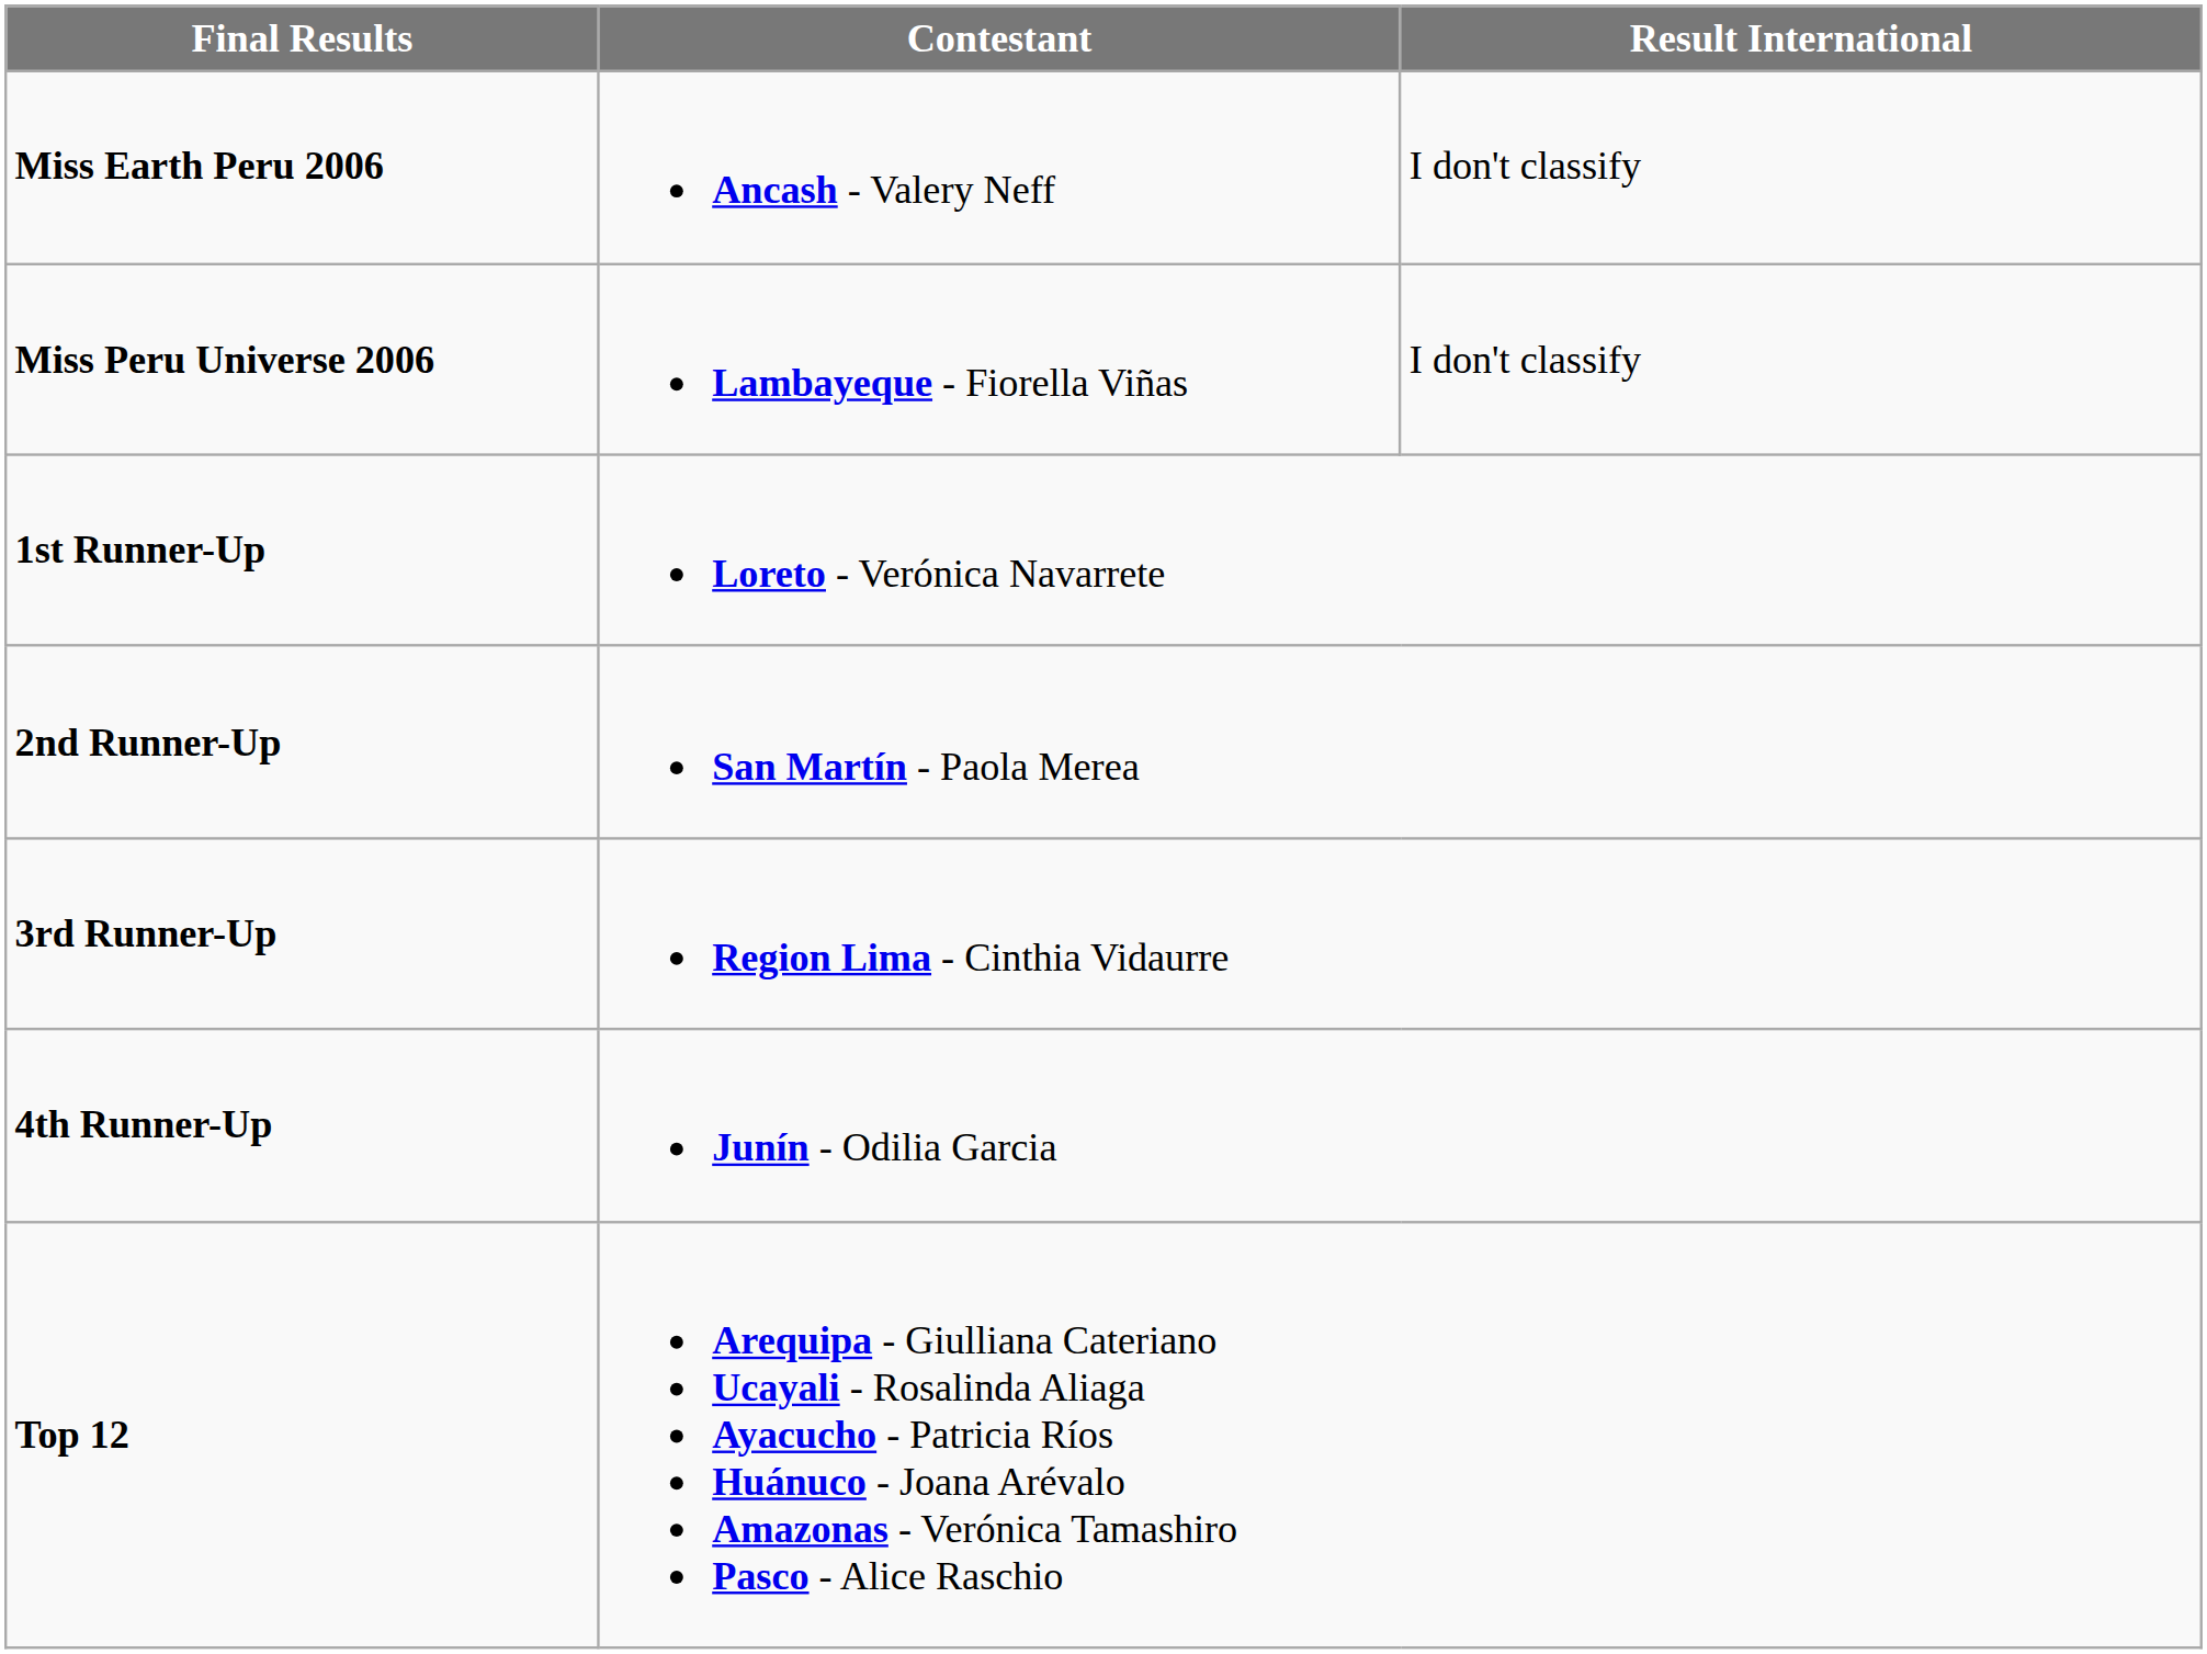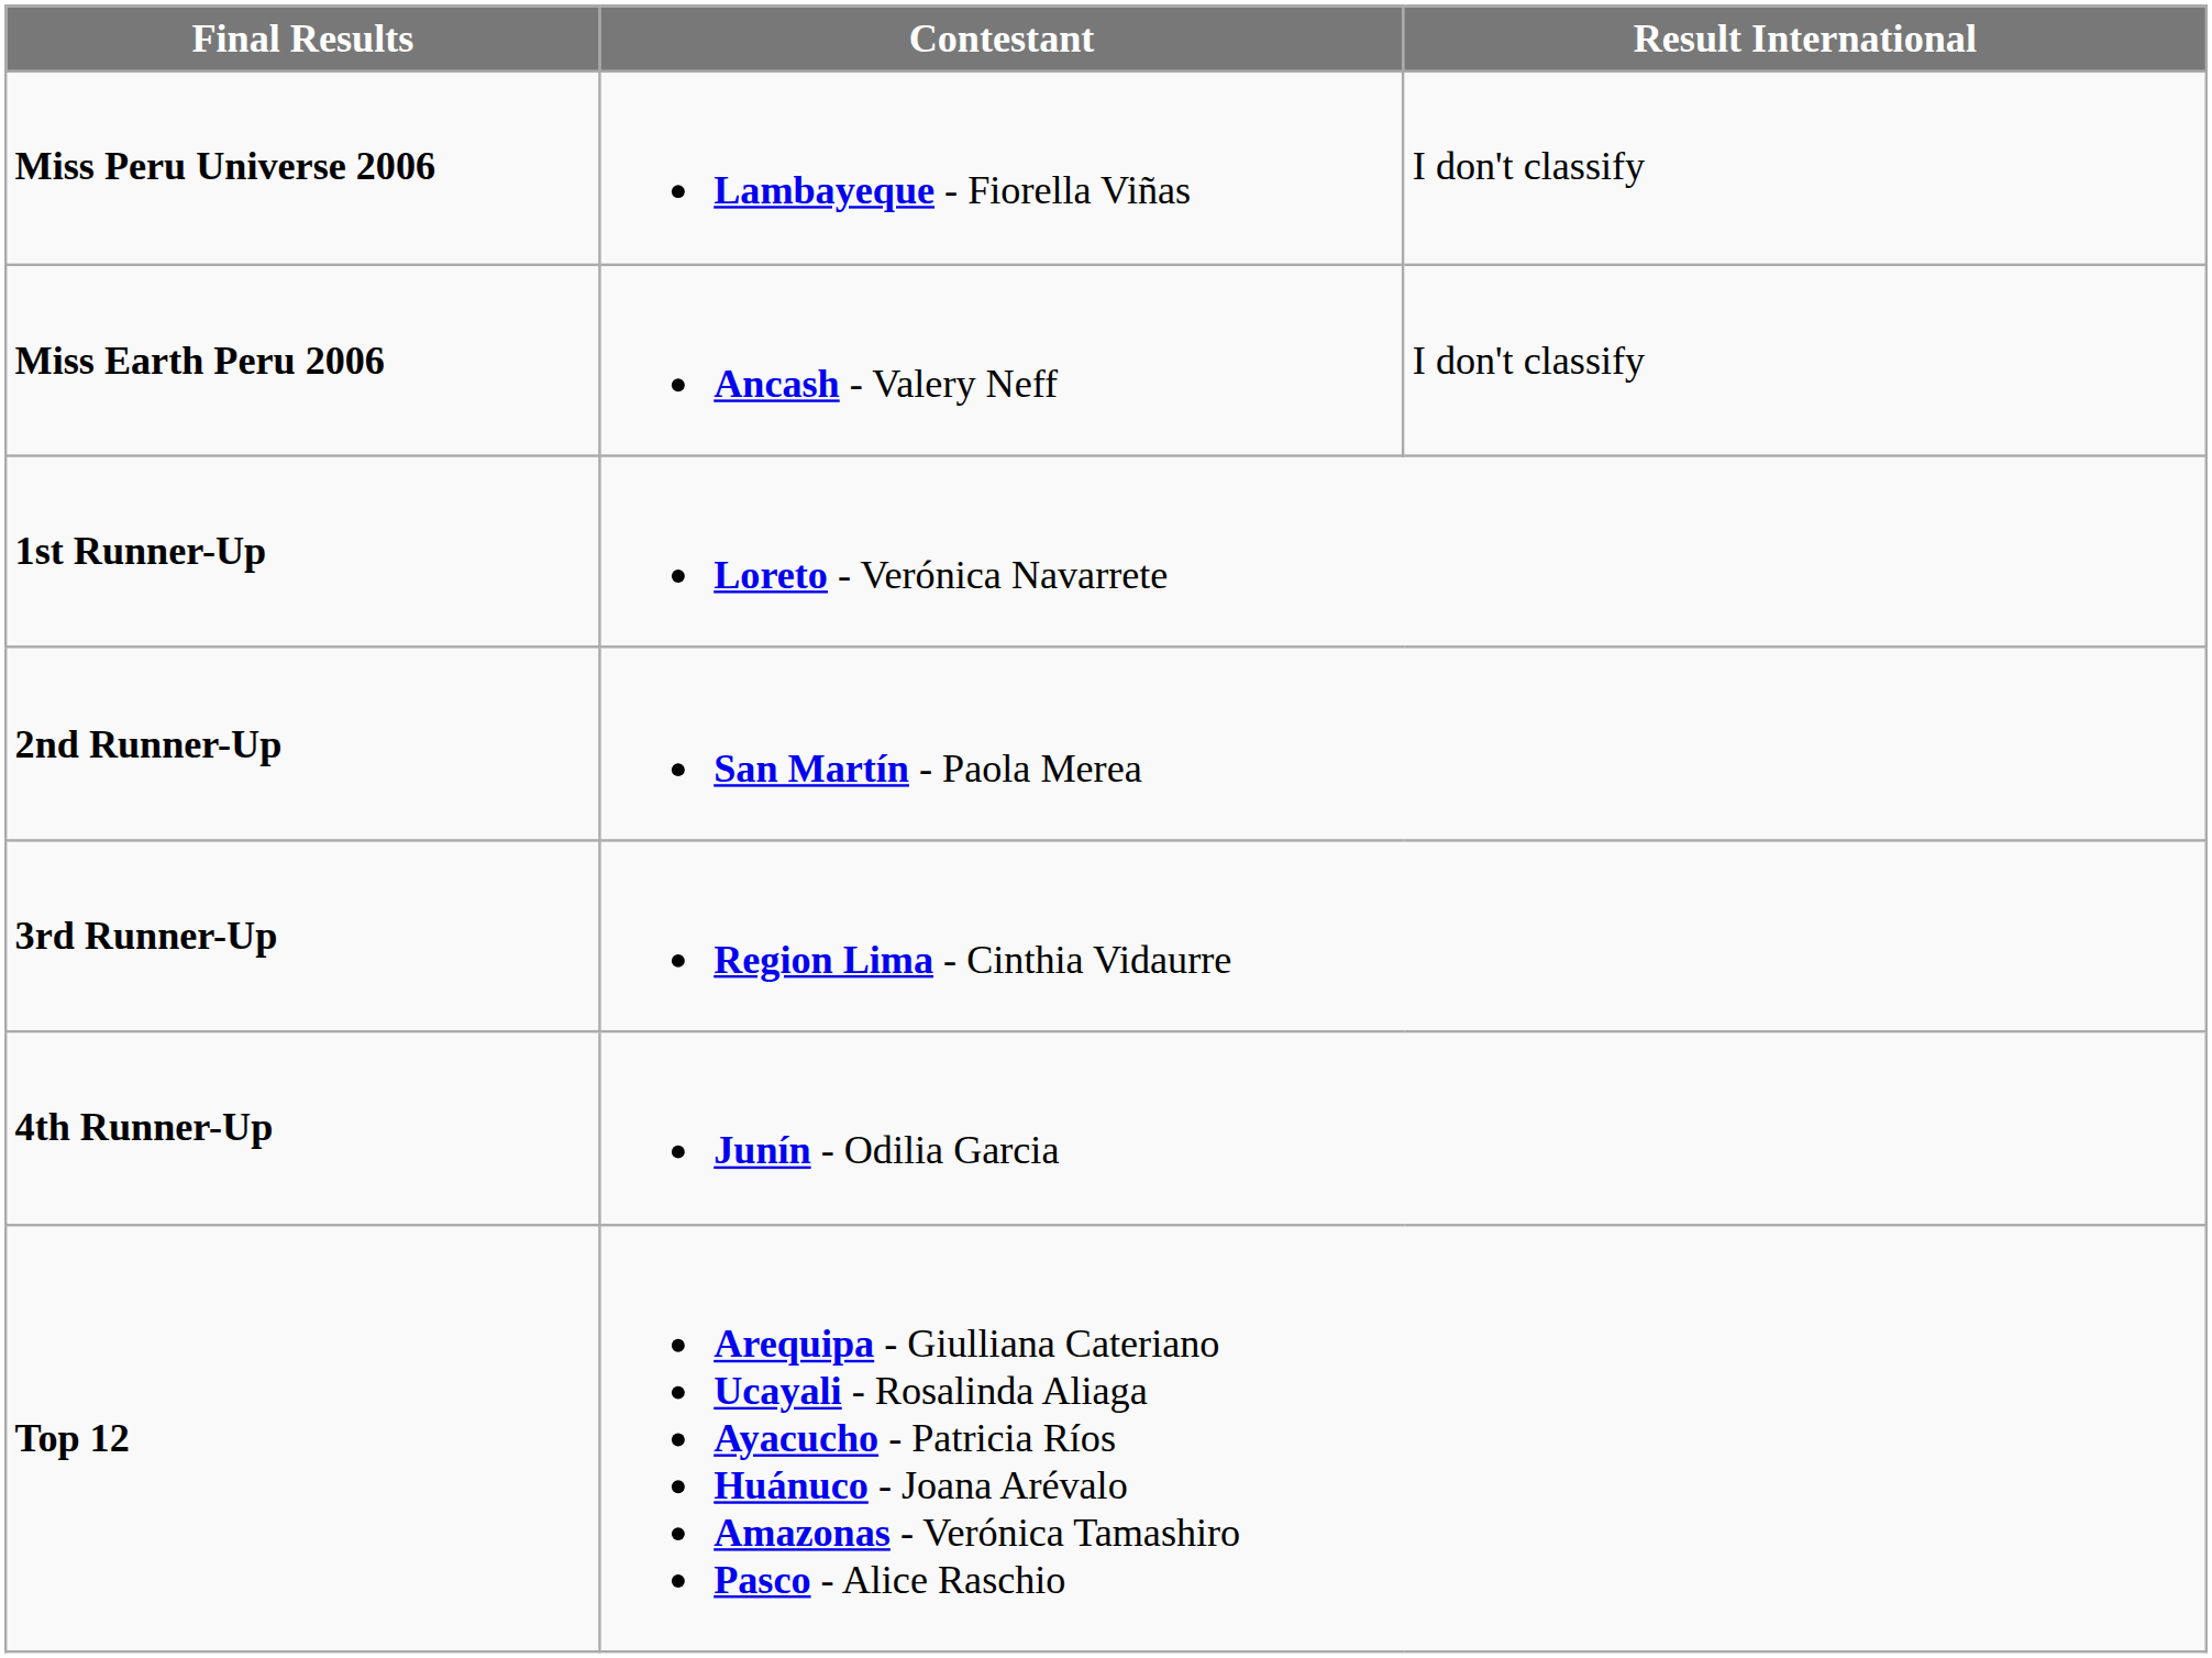rows swapped: Miss Peru Universe 2006 <-> Miss Earth Peru 2006
